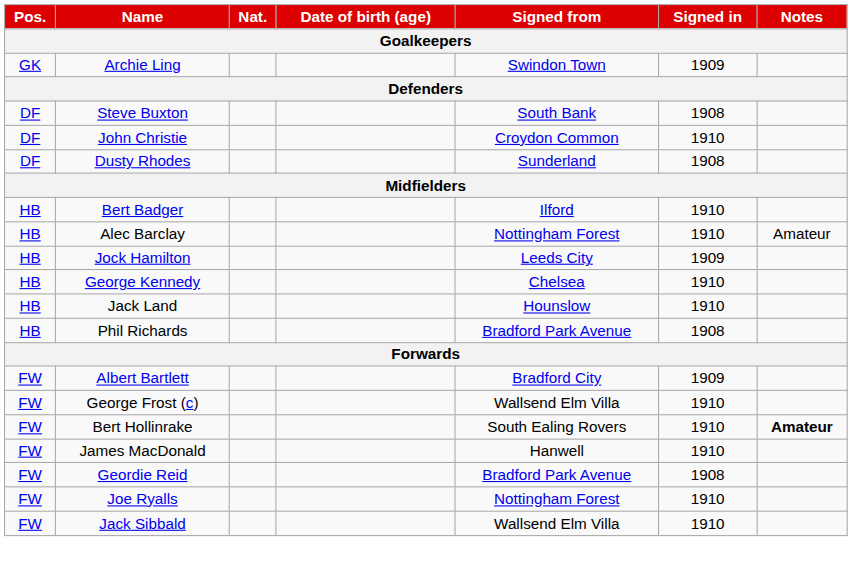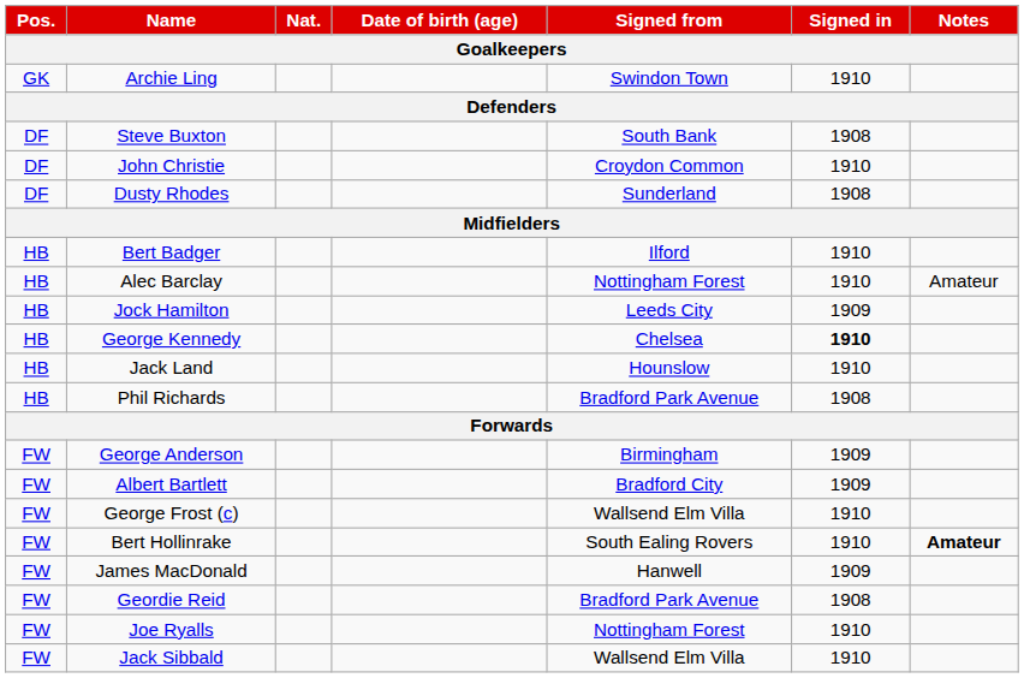Archie Ling | Signed in: 1909 -> 1910
George Kennedy | Signed in: normal -> bold
+ row: FW | George Anderson | Birmingham | 1909
James MacDonald | Signed in: 1910 -> 1909
